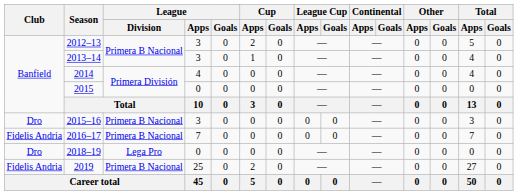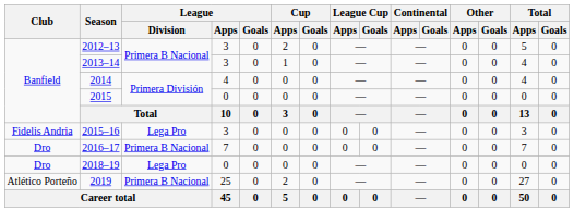2015–16 | Club: Dro -> Fidelis Andria
2015–16 | League / Division: Primera B Nacional -> Lega Pro
2016–17 | Club: Fidelis Andria -> Dro
2019 | Club: Fidelis Andria -> Atlético Porteño
